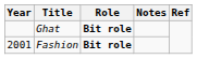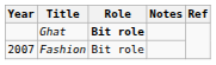Fashion | Year: 2001 -> 2007
Fashion | Role: bold -> normal
